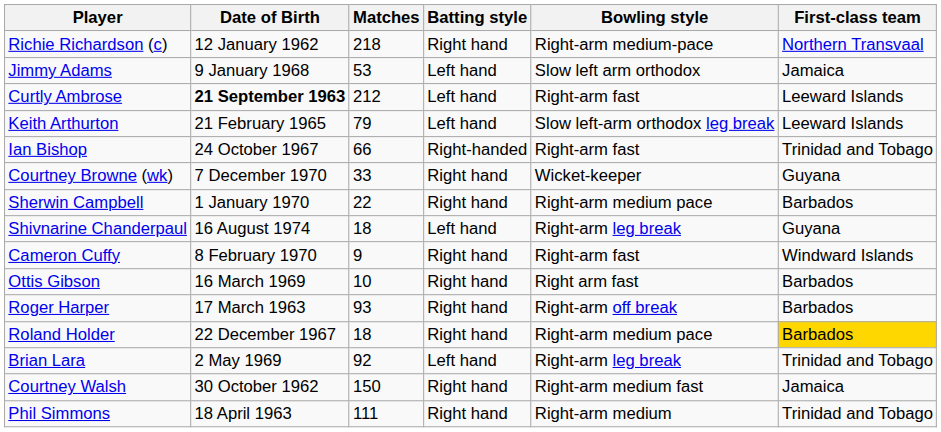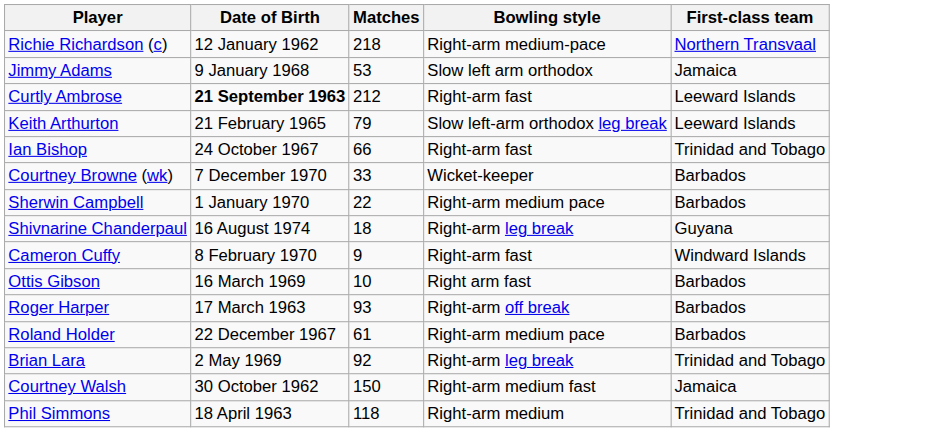- column: Batting style | Right hand | Left hand | Left hand | Left hand | Right-handed | Right hand | Right hand | Left hand | Right hand | Right hand | Right hand | Right hand | Left hand | Right hand | Right hand
Courtney Browne (wk) | First-class team: Guyana -> Barbados
Roland Holder | Matches: 18 -> 61
Roland Holder | First-class team: gold background -> no background
Phil Simmons | Matches: 111 -> 118
